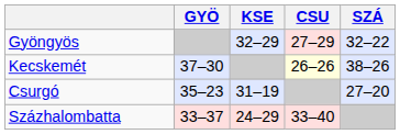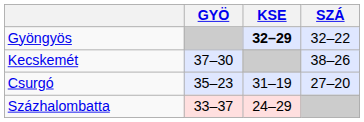- column: CSU | 27–29 | 26–26 | 33–40
Gyöngyös | KSE: normal -> bold
